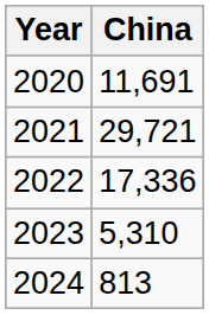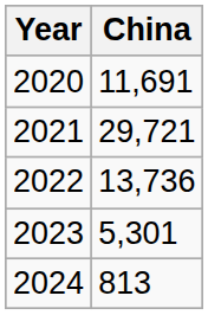2022 | China: 17,336 -> 13,736
2023 | China: 5,310 -> 5,301
